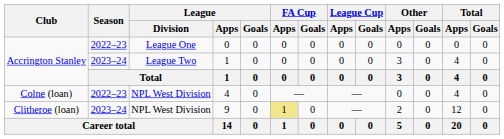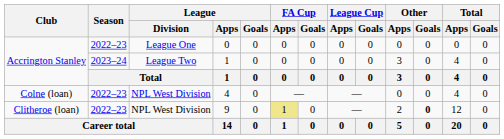9 | Season: 2023–24 -> 2022–23
9 | Other / Goals: normal -> bold
